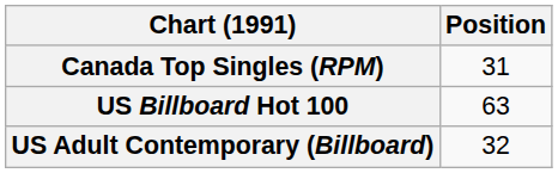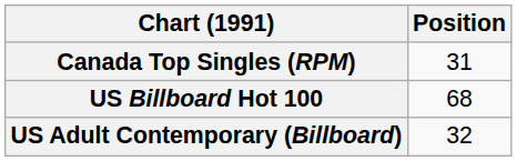US Billboard Hot 100 | Position: 63 -> 68
